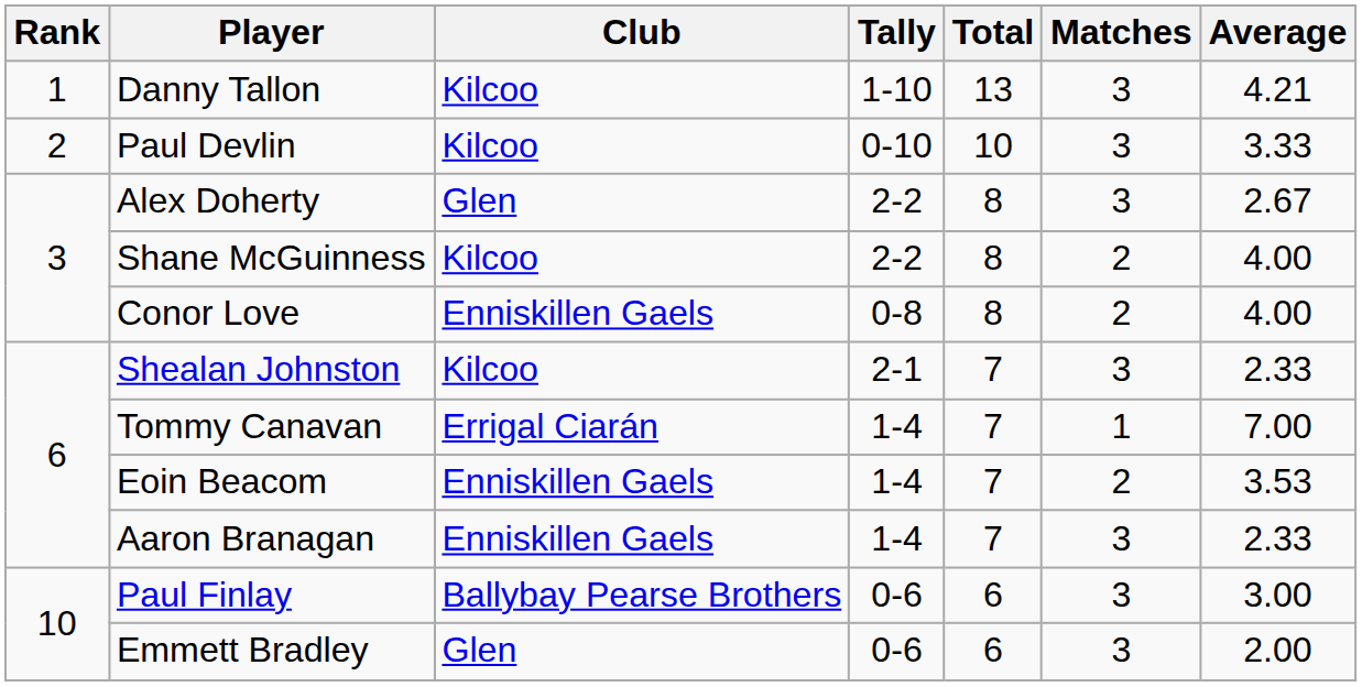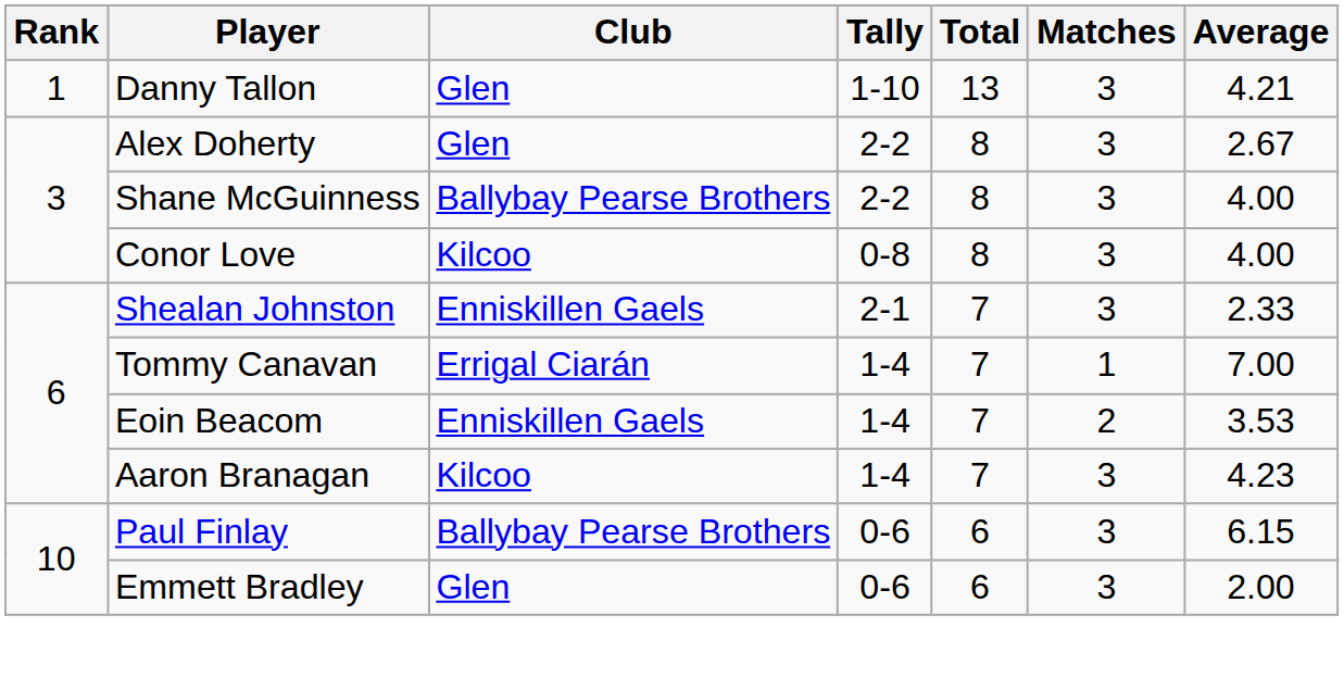Danny Tallon | Club: Kilcoo -> Glen
- row: 2 | Paul Devlin | Kilcoo | 0-10 | 10 | 3 | 3.33
Shane McGuinness | Club: Kilcoo -> Ballybay Pearse Brothers
Shane McGuinness | Matches: 2 -> 3
Conor Love | Club: Enniskillen Gaels -> Kilcoo
Conor Love | Matches: 2 -> 3
Shealan Johnston | Club: Kilcoo -> Enniskillen Gaels
Aaron Branagan | Club: Enniskillen Gaels -> Kilcoo
Aaron Branagan | Average: 2.33 -> 4.23
Paul Finlay | Average: 3.00 -> 6.15
